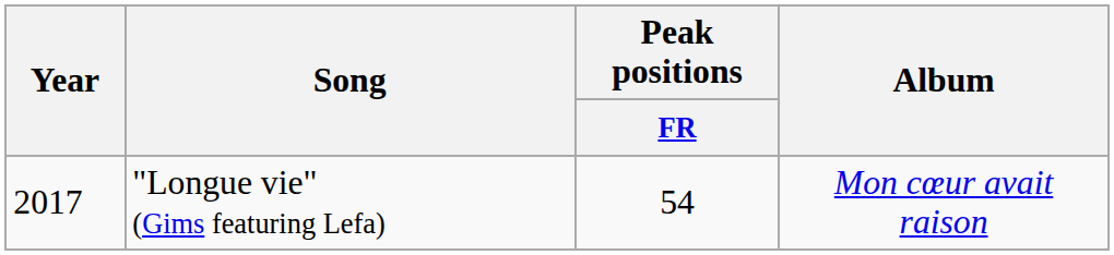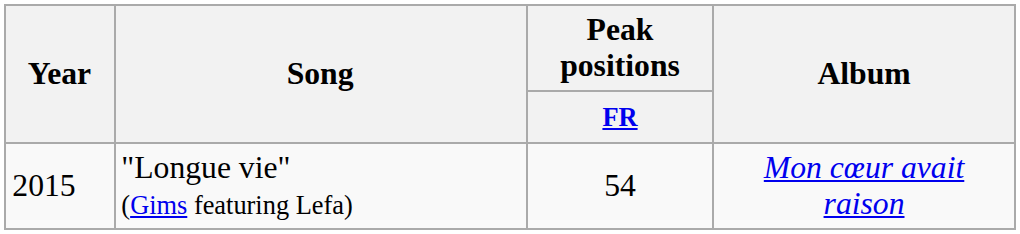"Longue vie" (Gims featuring Lefa) | Year: 2017 -> 2015
